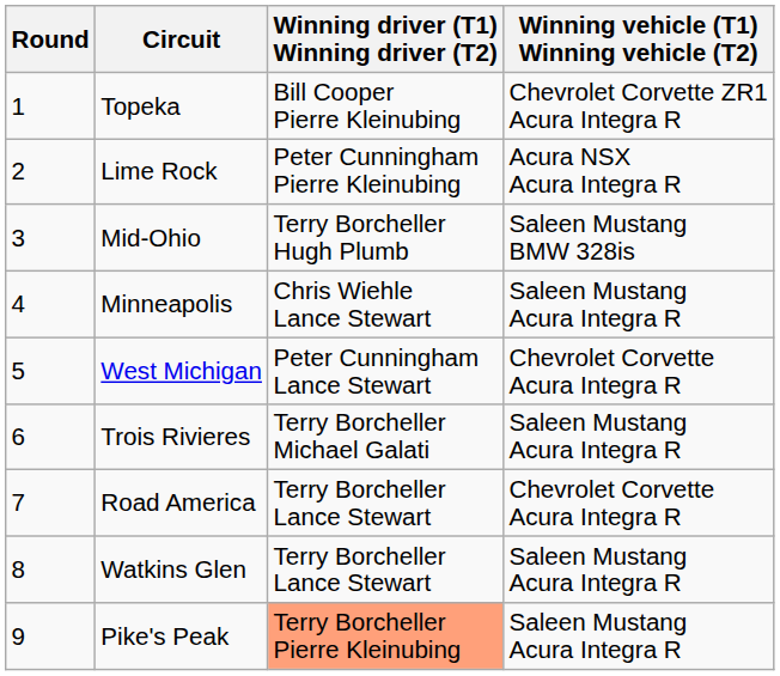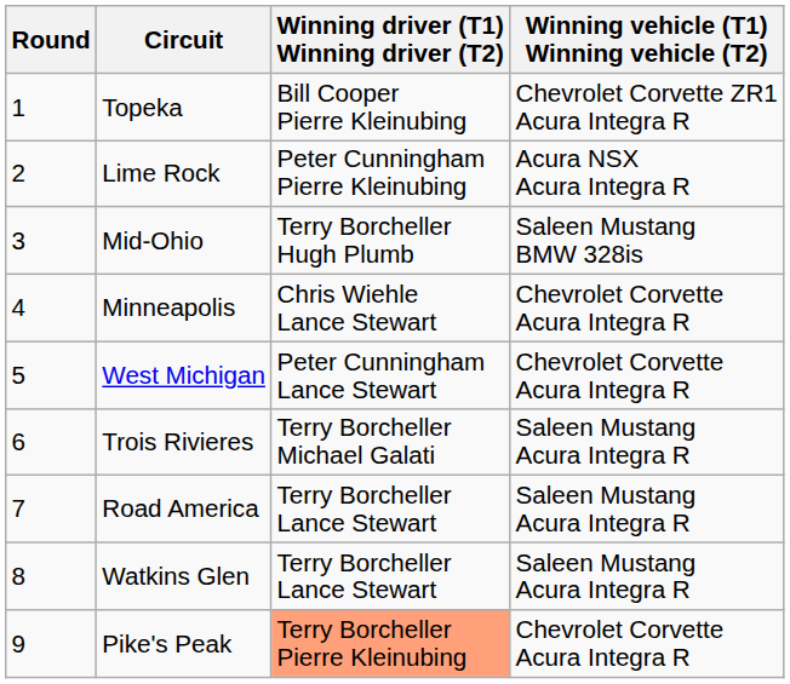Minneapolis | Winning vehicle (T1) Winning vehicle (T2): Saleen Mustang Acura Integra R -> Chevrolet Corvette Acura Integra R
Road America | Winning vehicle (T1) Winning vehicle (T2): Chevrolet Corvette Acura Integra R -> Saleen Mustang Acura Integra R
Pike's Peak | Winning vehicle (T1) Winning vehicle (T2): Saleen Mustang Acura Integra R -> Chevrolet Corvette Acura Integra R
